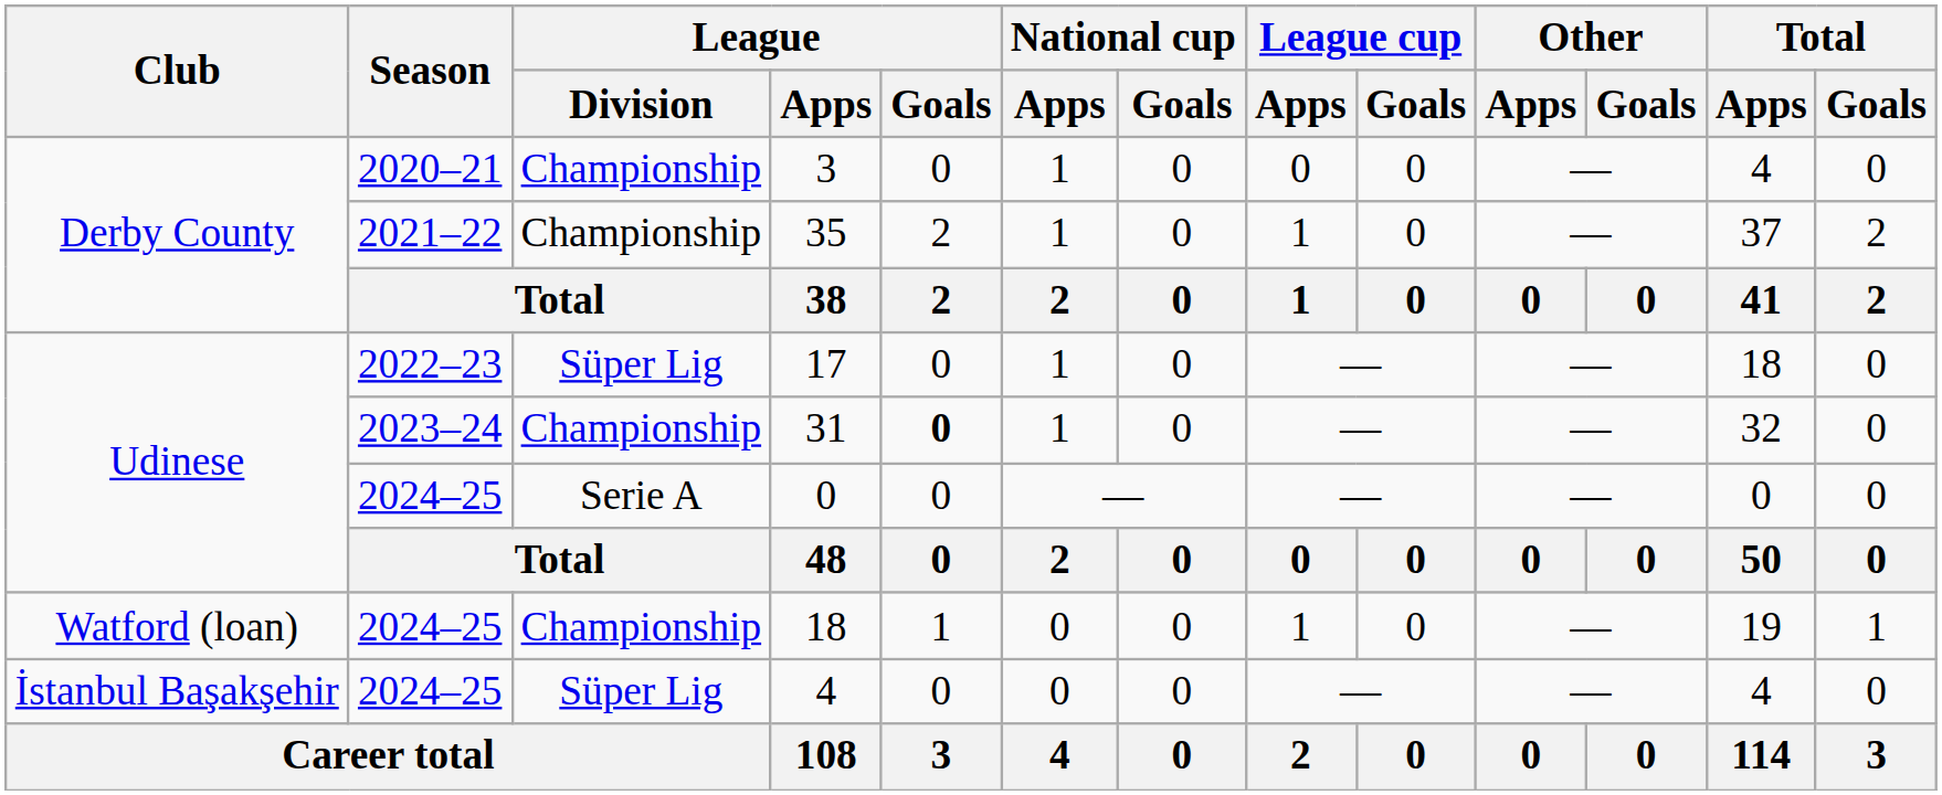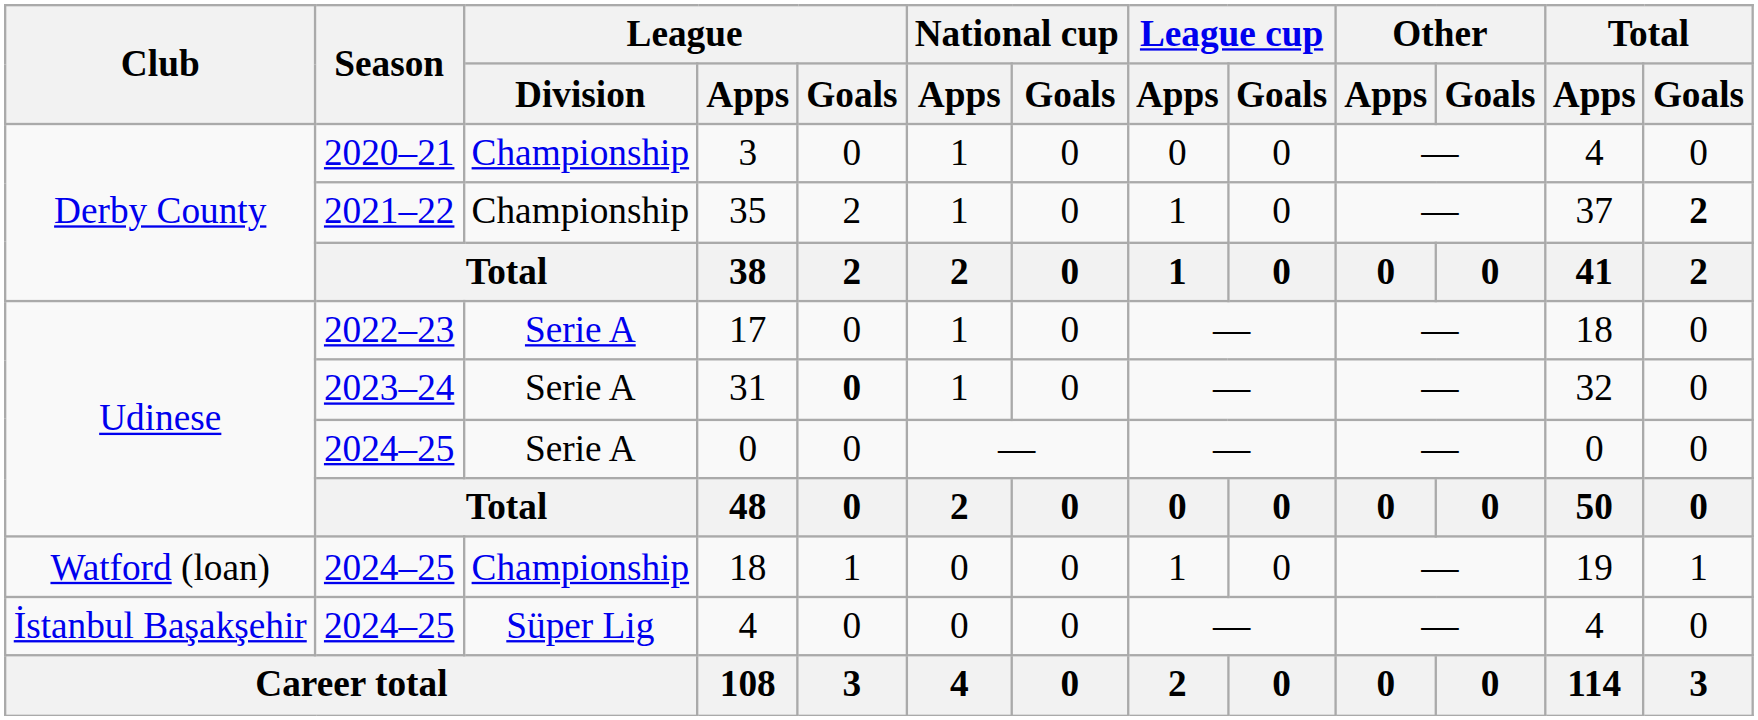35 | Total / Goals: normal -> bold
17 | League / Division: Süper Lig -> Serie A
31 | League / Division: Championship -> Serie A
